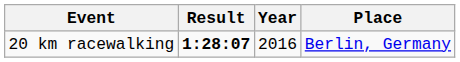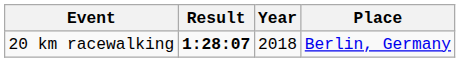20 km racewalking | Year: 2016 -> 2018
